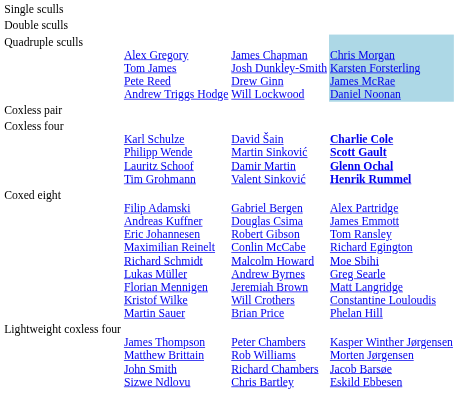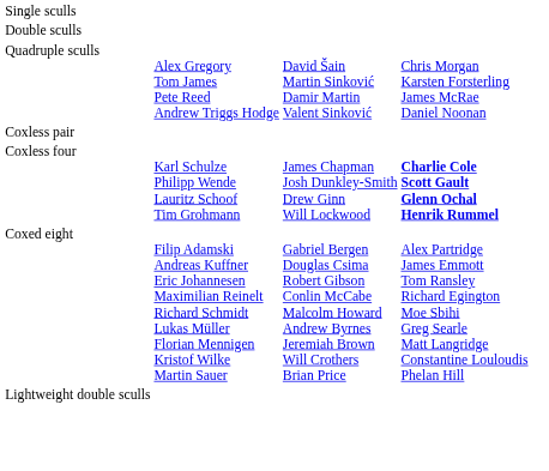Quadruple sculls | column 3: James Chapman Josh Dunkley-Smith Drew Ginn Will Lockwood -> David Šain Martin Sinković Damir Martin Valent Sinković
Quadruple sculls | column 4: lightblue background -> no background
Coxless four | column 3: David Šain Martin Sinković Damir Martin Valent Sinković -> James Chapman Josh Dunkley-Smith Drew Ginn Will Lockwood
+ row: Lightweight double sculls
- row: Lightweight coxless four | James Thompson Matthew Brittain John Smith Sizwe Ndlovu | Peter Chambers Rob Williams Richard Chambers Chris Bartley | Kasper Winther Jørgensen Morten Jørgensen Jacob Barsøe Eskild Ebbesen
